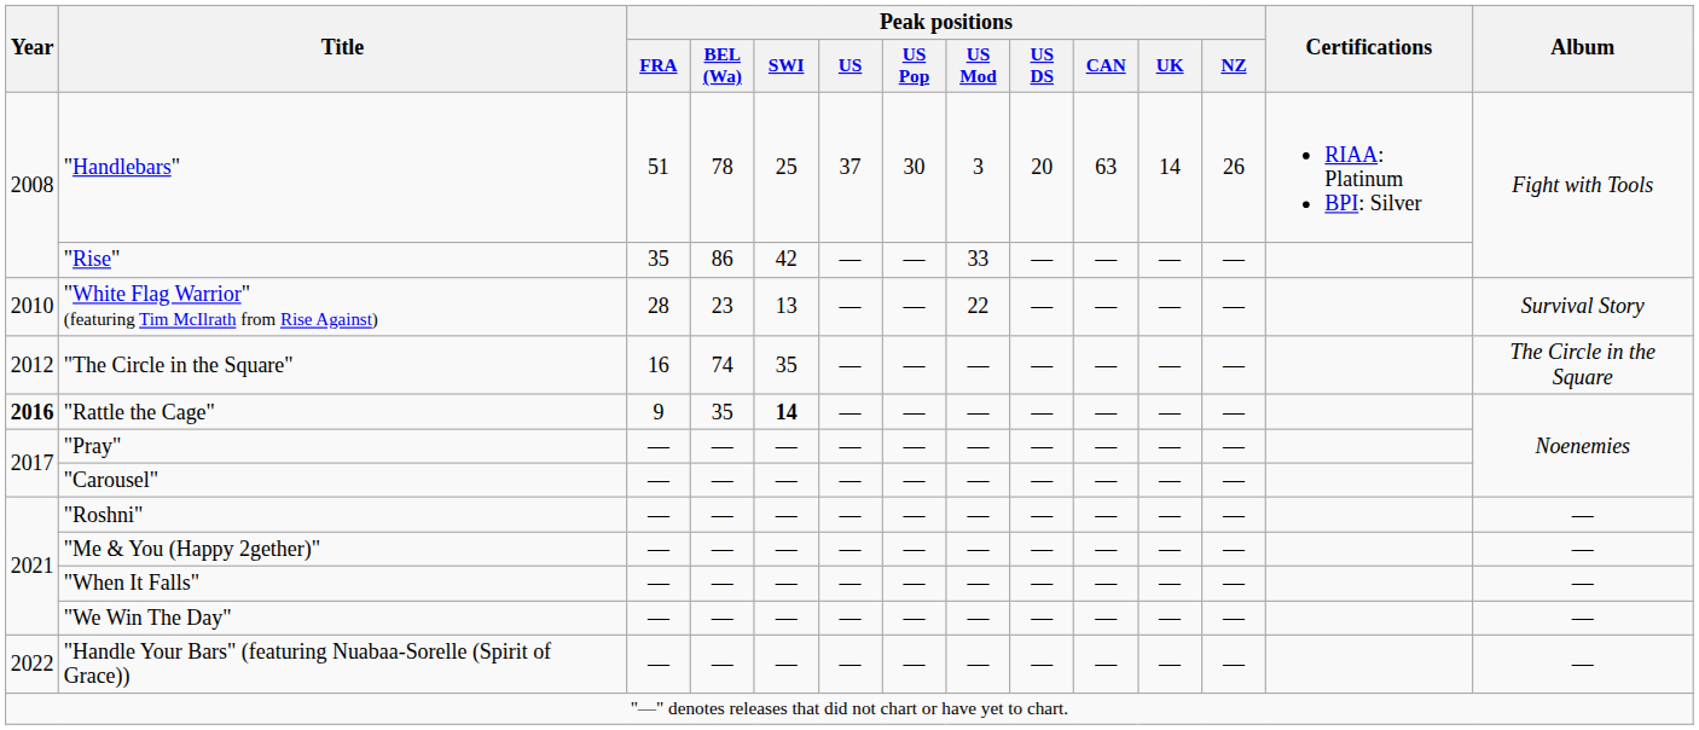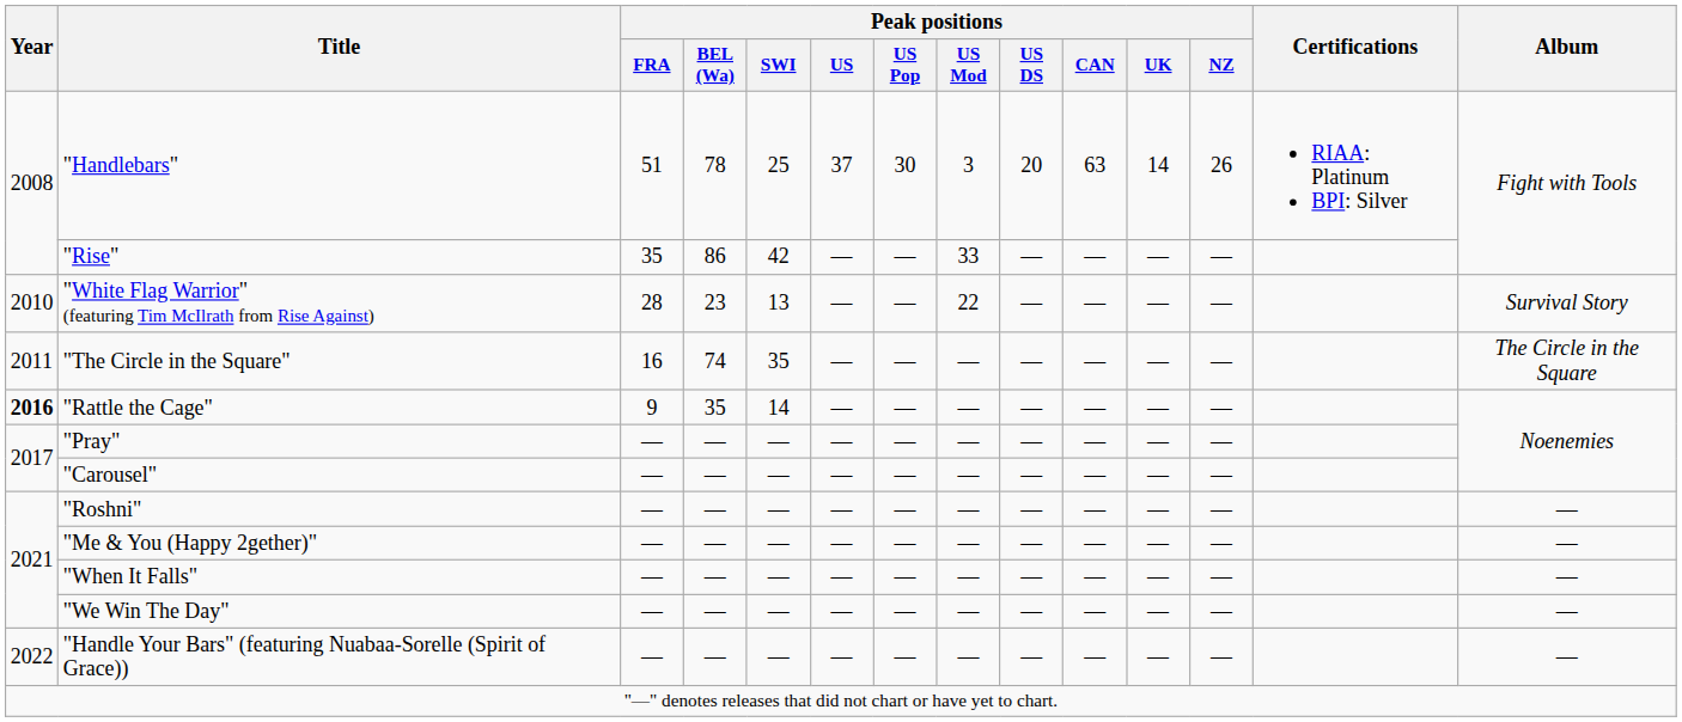"The Circle in the Square" | Year: 2012 -> 2011
"Rattle the Cage" | Peak positions / SWI: bold -> normal
